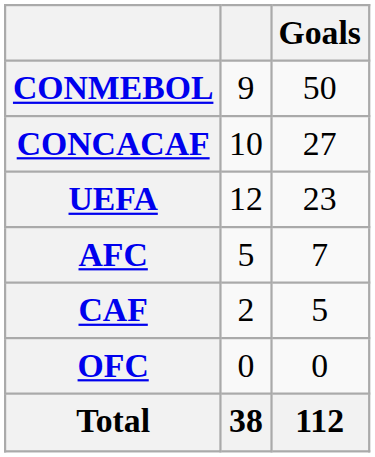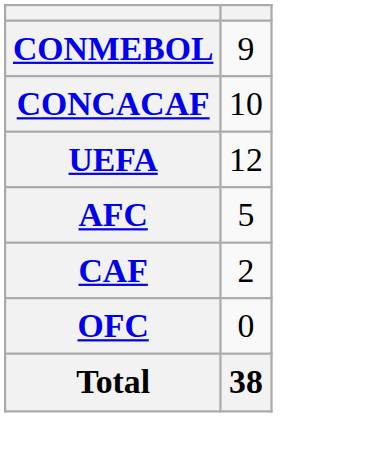- column: Goals | 50 | 27 | 23 | 7 | 5 | 0 | 112
